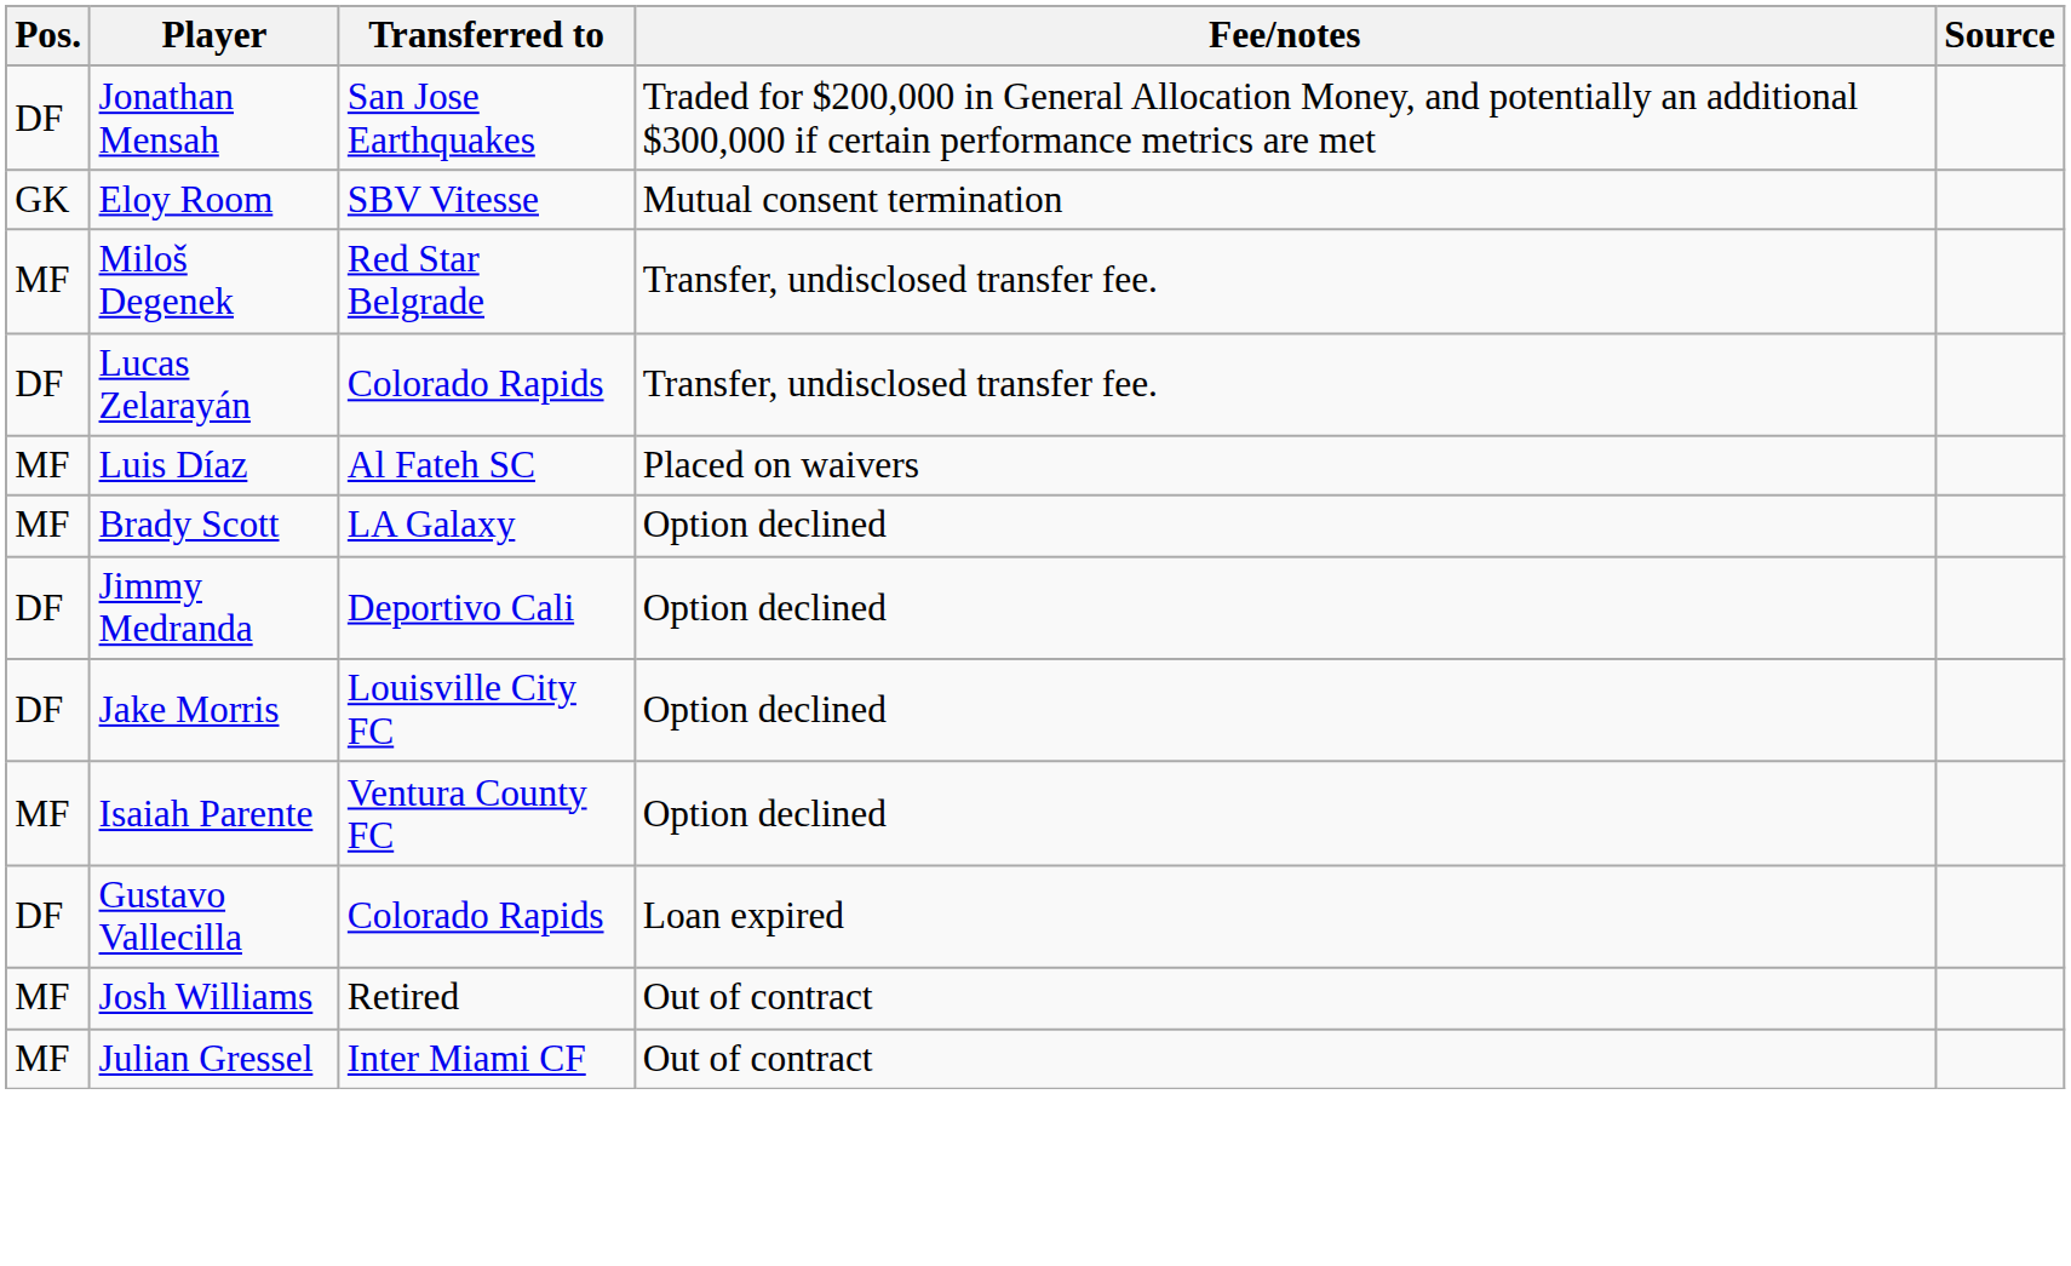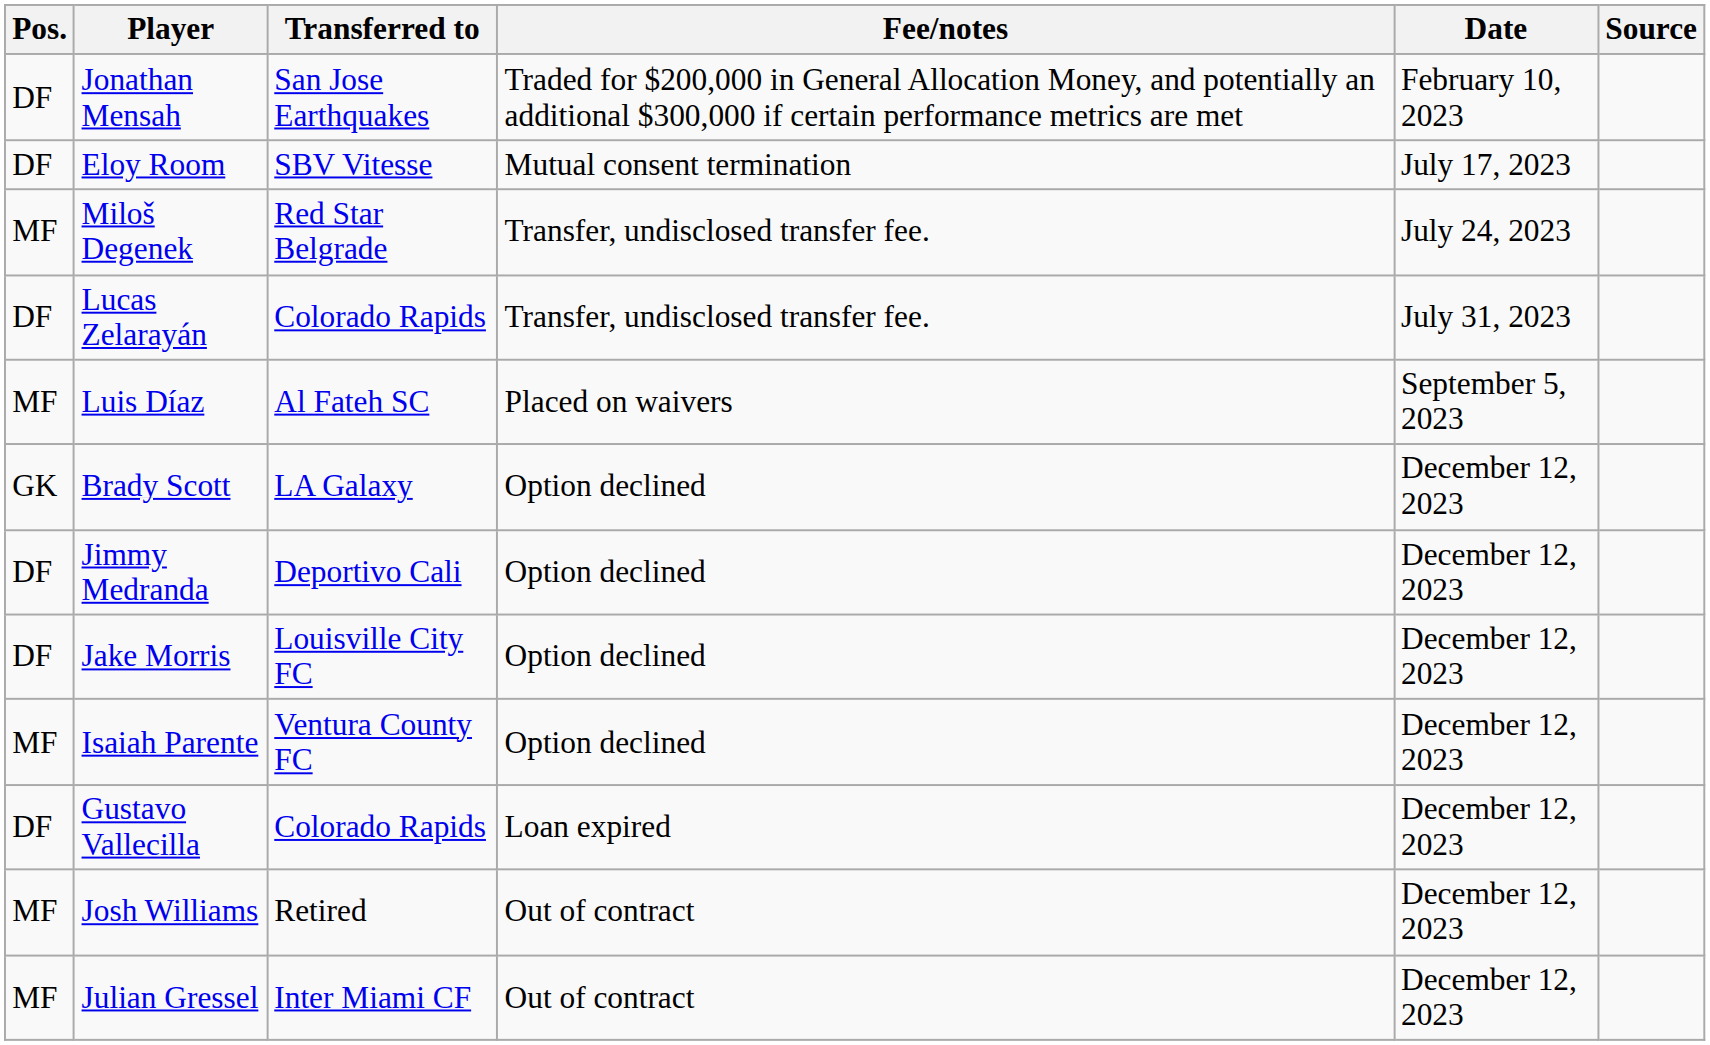+ column: Date | February 10, 2023 | July 17, 2023 | July 24, 2023 | July 31, 2023 | September 5, 2023 | December 12, 2023 | December 12, 2023 | December 12, 2023 | December 12, 2023 | December 12, 2023 | December 12, 2023 | December 12, 2023
Eloy Room | Pos.: GK -> DF
Brady Scott | Pos.: MF -> GK
